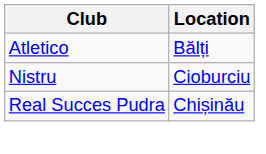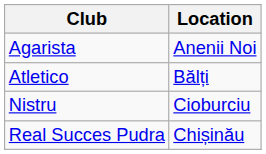+ row: Agarista | Anenii Noi
